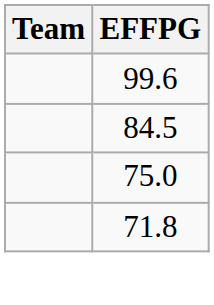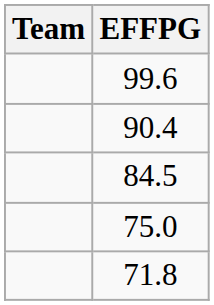+ row: 90.4
